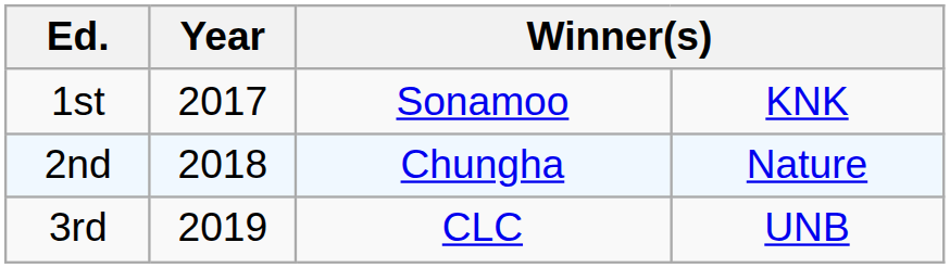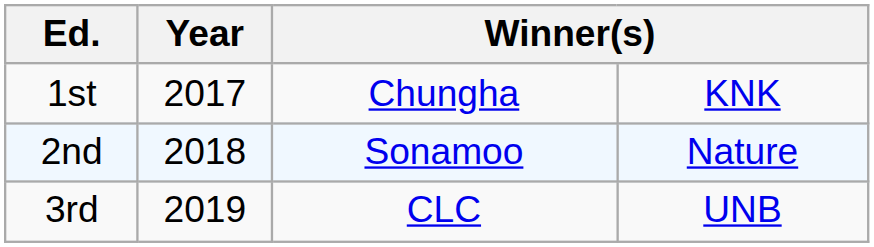1st | column 3: Sonamoo -> Chungha
2nd | column 3: Chungha -> Sonamoo
